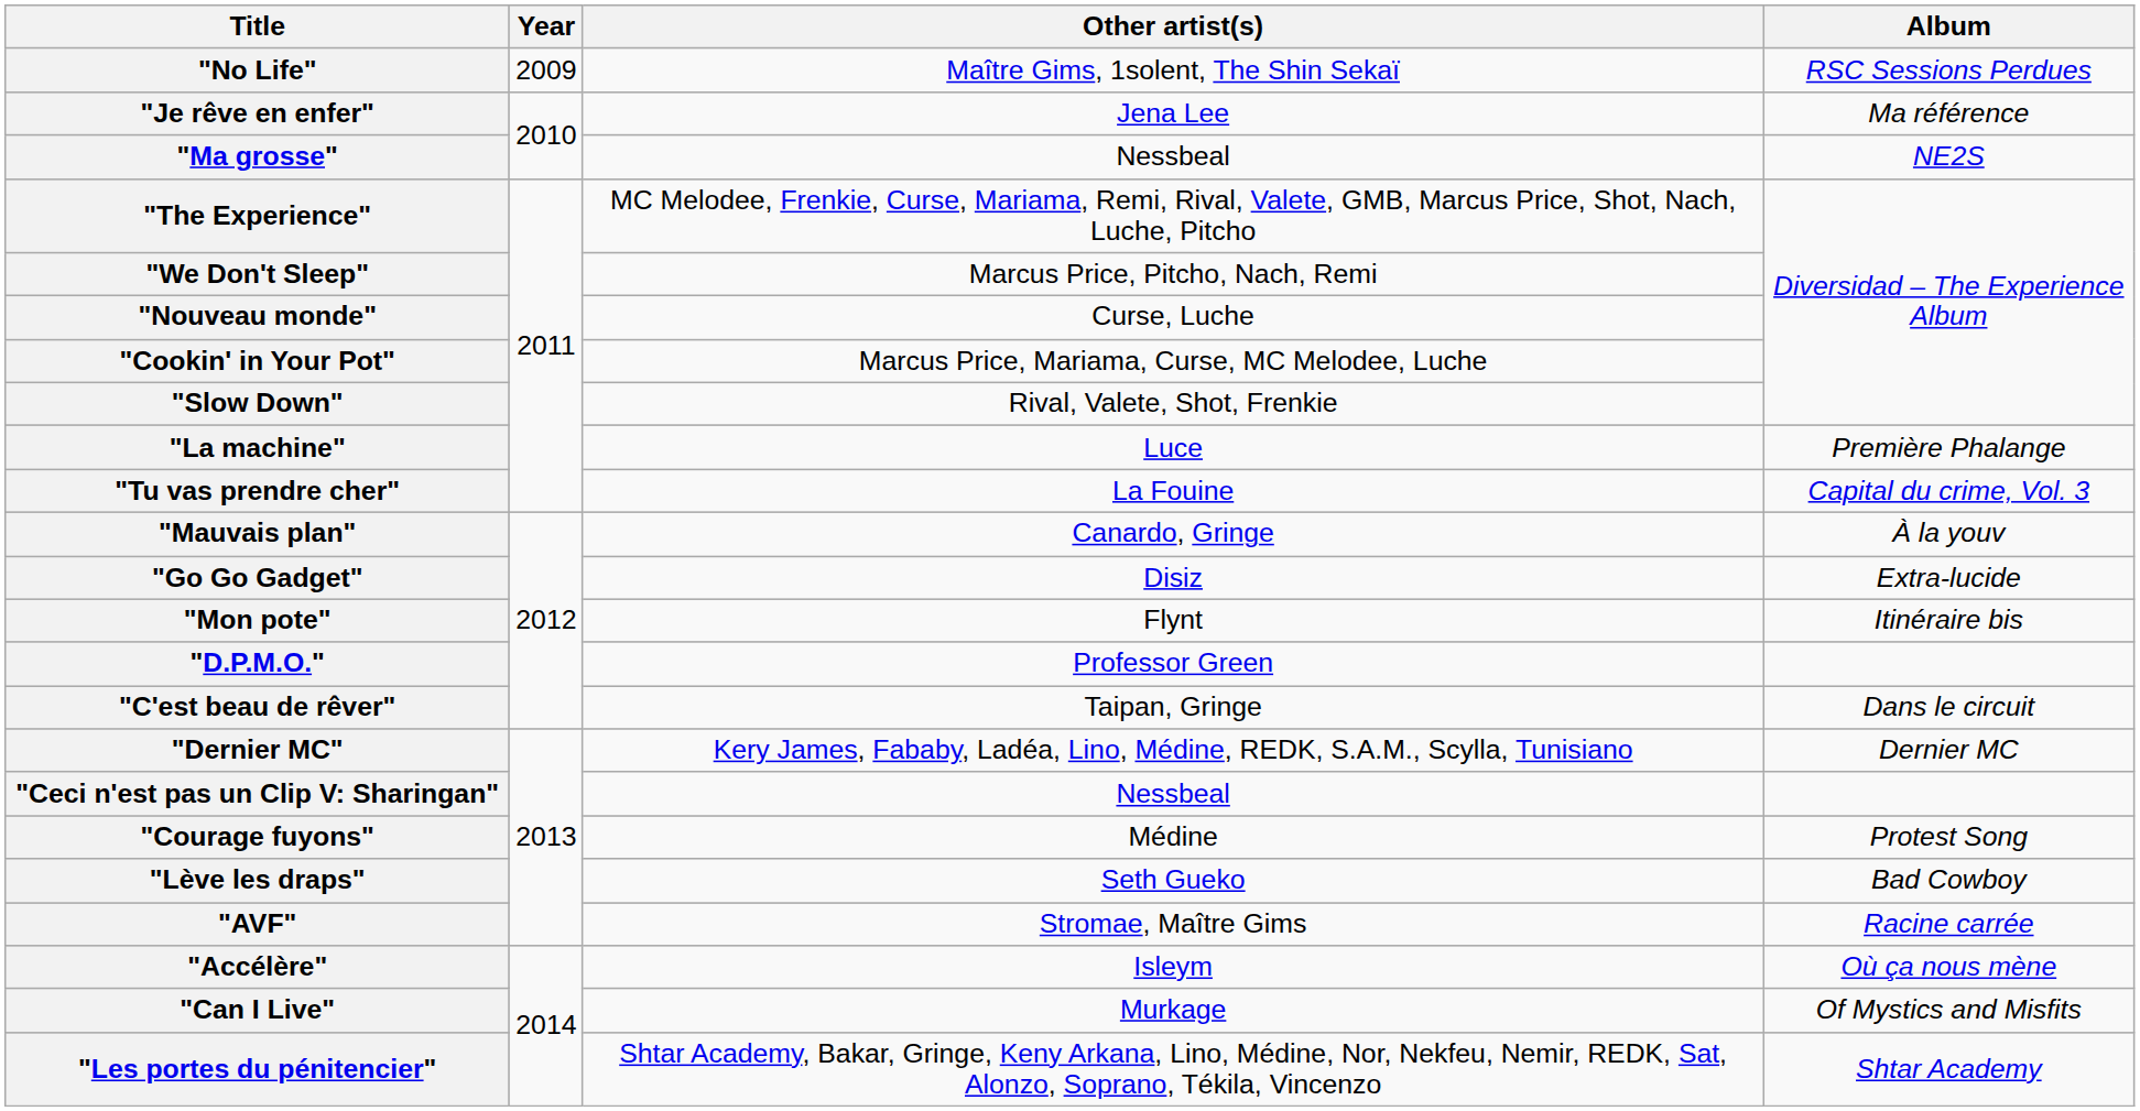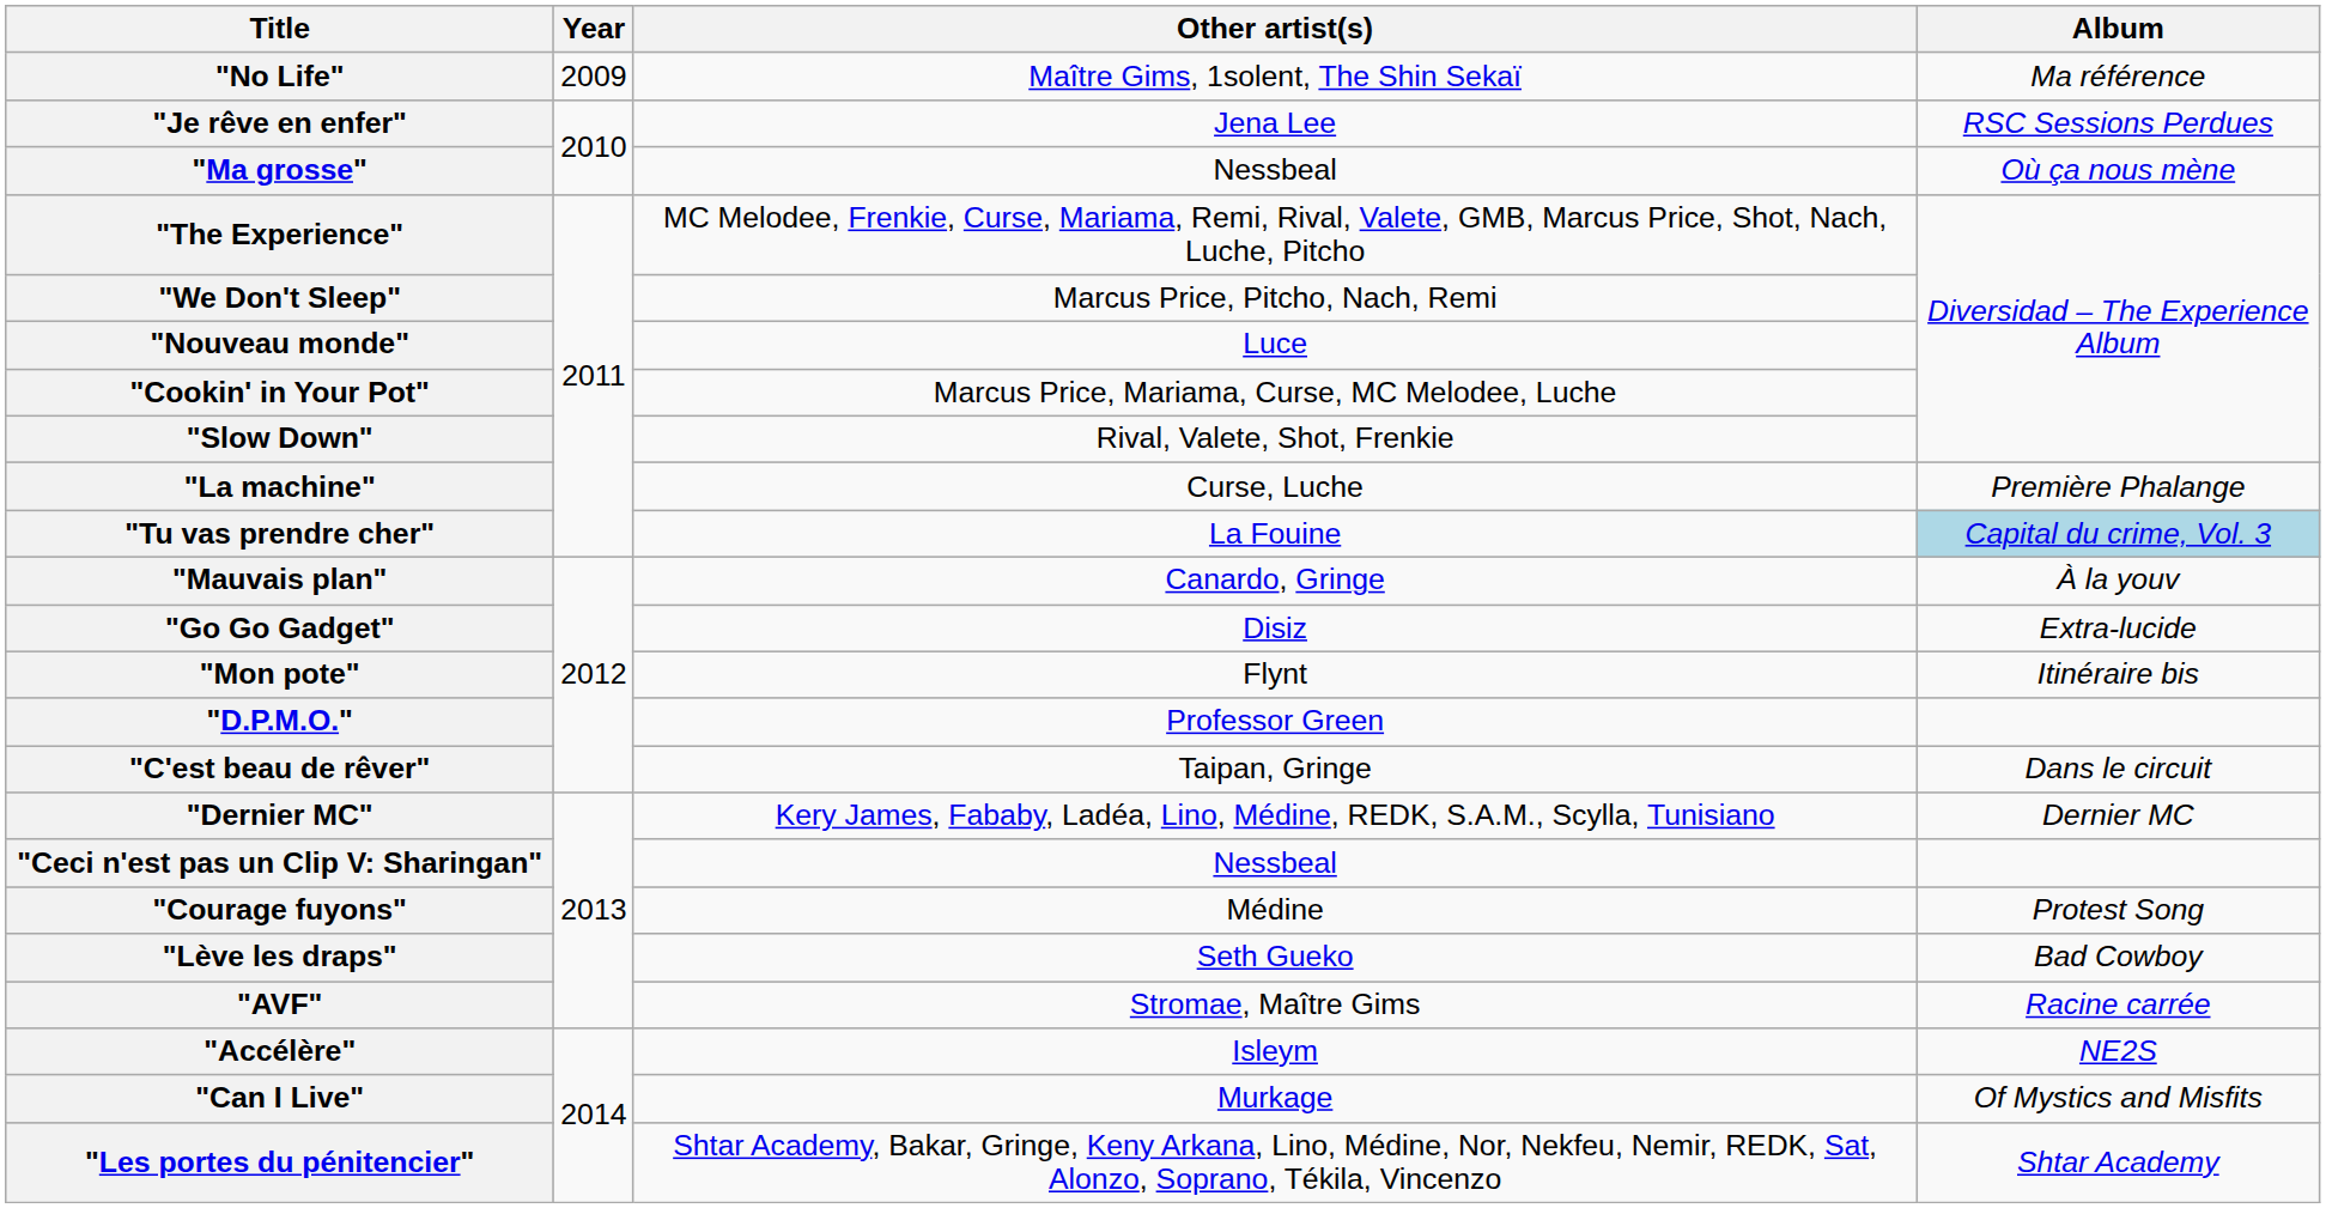"No Life" | Album: RSC Sessions Perdues -> Ma référence
"Je rêve en enfer" | Album: Ma référence -> RSC Sessions Perdues
"Ma grosse" | Album: NE2S -> Où ça nous mène
"Nouveau monde" | Other artist(s): Curse, Luche -> Luce
"La machine" | Other artist(s): Luce -> Curse, Luche
"Tu vas prendre cher" | Album: no background -> lightblue background
"Accélère" | Album: Où ça nous mène -> NE2S
